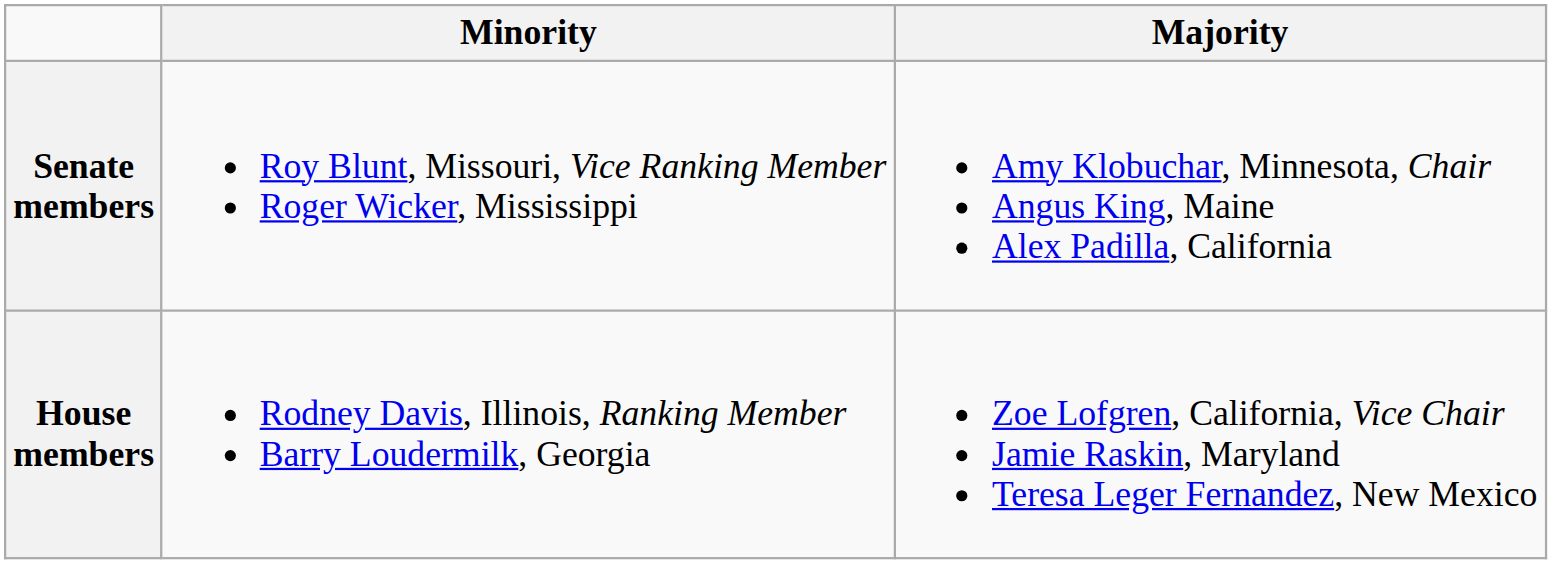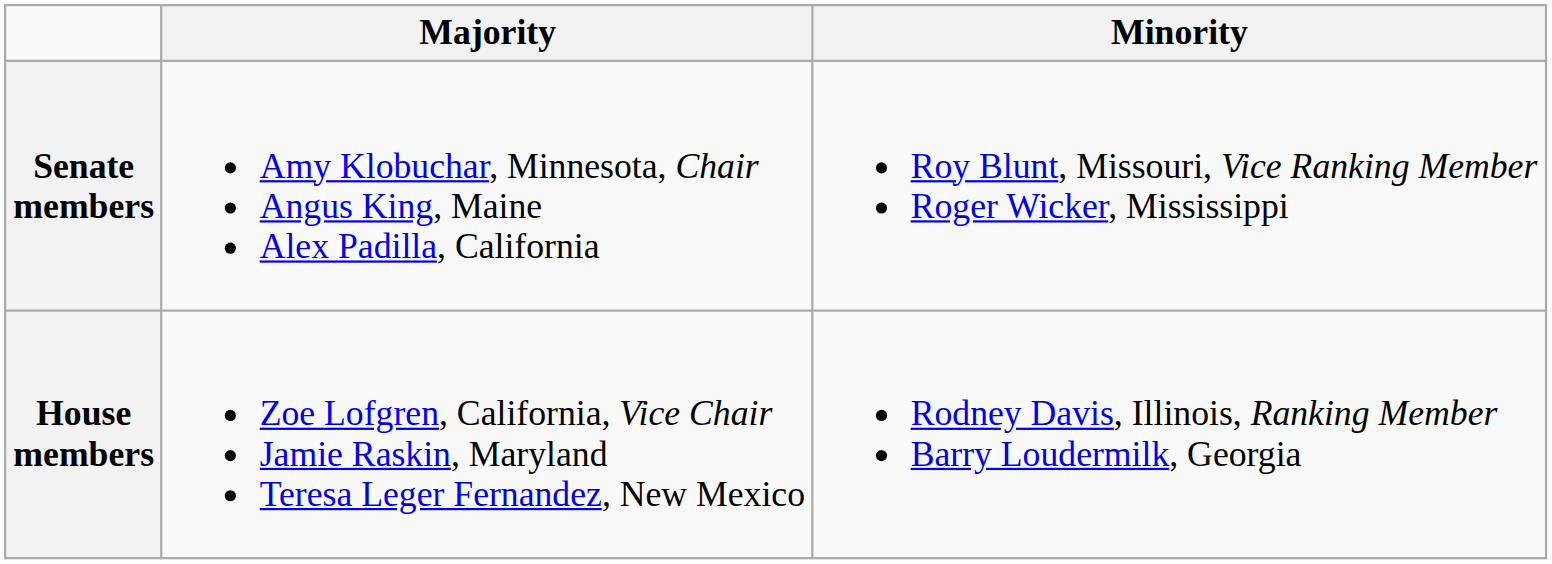columns swapped: Majority <-> Minority
